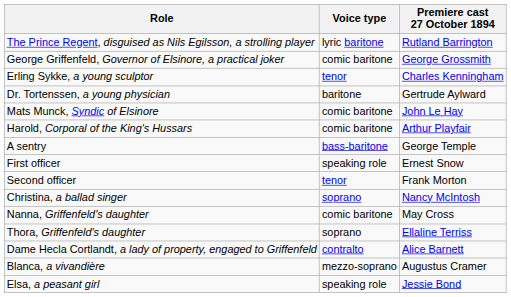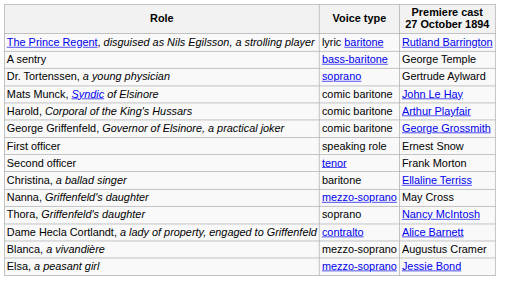rows swapped: George Griffenfeld, Governor of Elsinore, a practical joker <-> A sentry
- row: Erling Sykke, a young sculptor | tenor | Charles Kenningham
Dr. Tortenssen, a young physician | Voice type: baritone -> soprano
Christina, a ballad singer | Voice type: soprano -> baritone
Christina, a ballad singer | Premiere cast 27 October 1894: Nancy McIntosh -> Ellaline Terriss
Nanna, Griffenfeld's daughter | Voice type: comic baritone -> mezzo-soprano
Thora, Griffenfeld's daughter | Premiere cast 27 October 1894: Ellaline Terriss -> Nancy McIntosh
Elsa, a peasant girl | Voice type: speaking role -> mezzo-soprano
